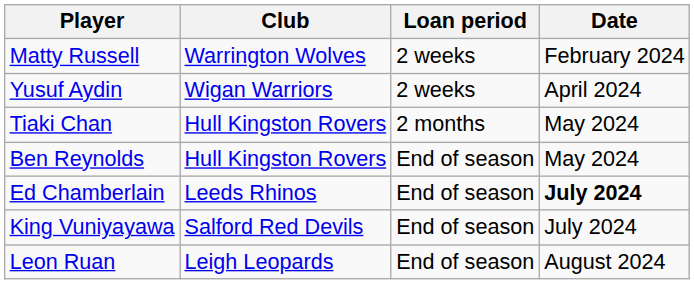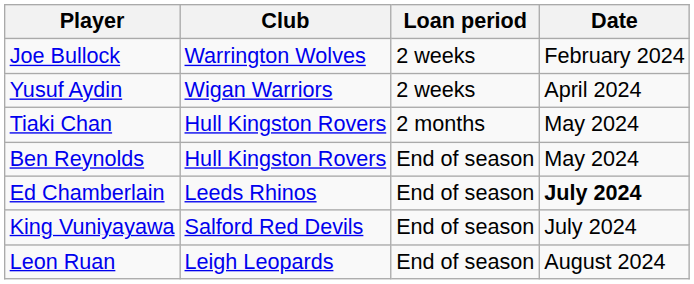- row: Matty Russell | Warrington Wolves | 2 weeks | February 2024
+ row: Joe Bullock | Warrington Wolves | 2 weeks | February 2024
